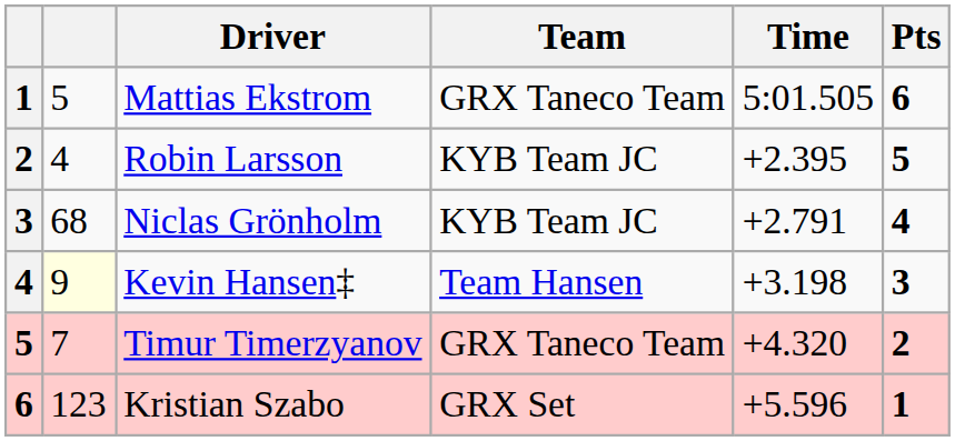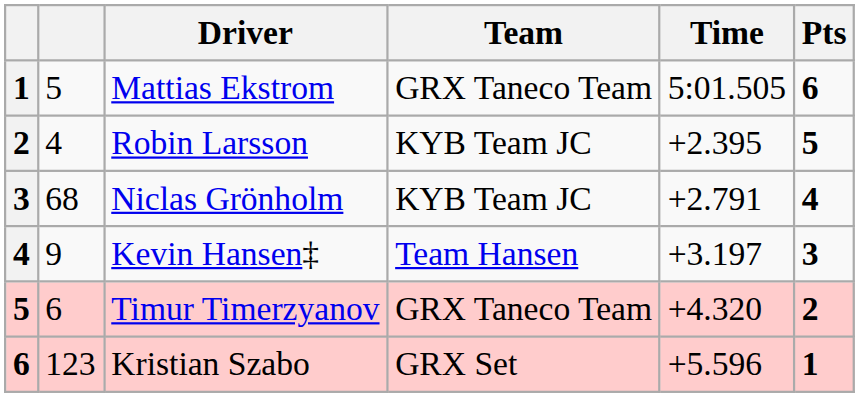Kevin Hansen‡ | column 2: lightyellow background -> no background
Kevin Hansen‡ | Time: +3.198 -> +3.197
Timur Timerzyanov | column 2: 7 -> 6
